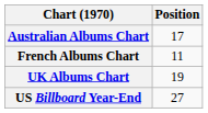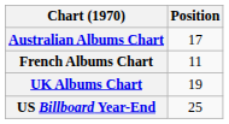US Billboard Year-End | Position: 27 -> 25
